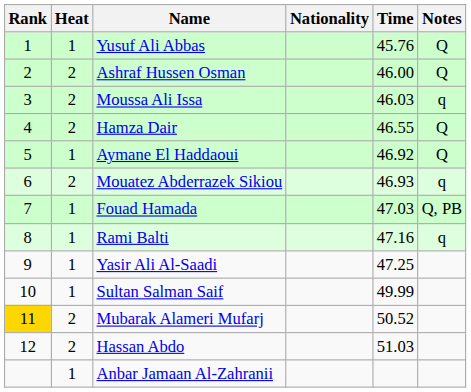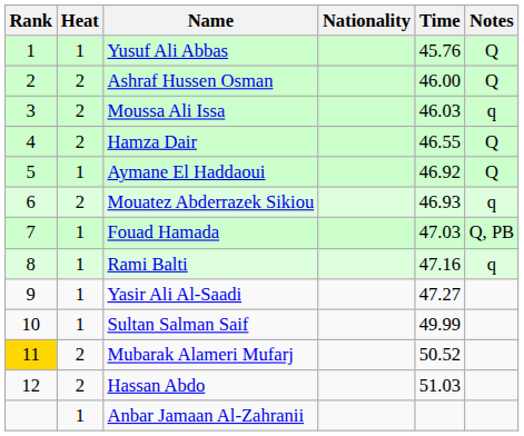Yasir Ali Al-Saadi | Time: 47.25 -> 47.27
